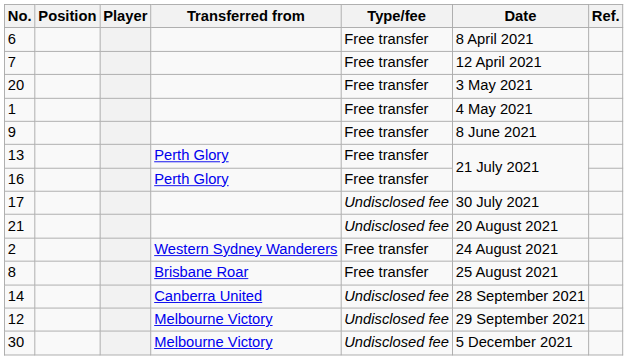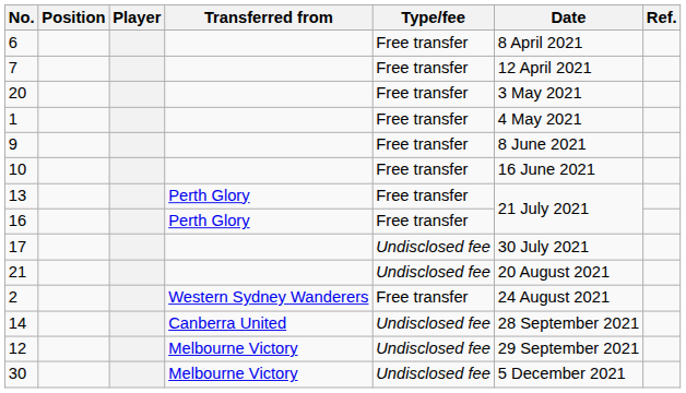+ row: 10 | Free transfer | 16 June 2021
- row: 8 | Brisbane Roar | Free transfer | 25 August 2021
